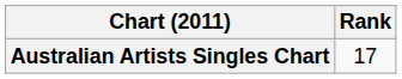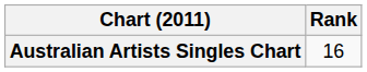Australian Artists Singles Chart | Rank: 17 -> 16
